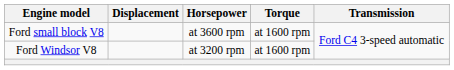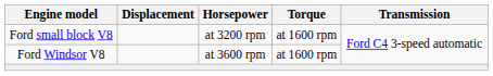Ford small block V8 | Horsepower: at 3600 rpm -> at 3200 rpm
Ford Windsor V8 | Horsepower: at 3200 rpm -> at 3600 rpm
